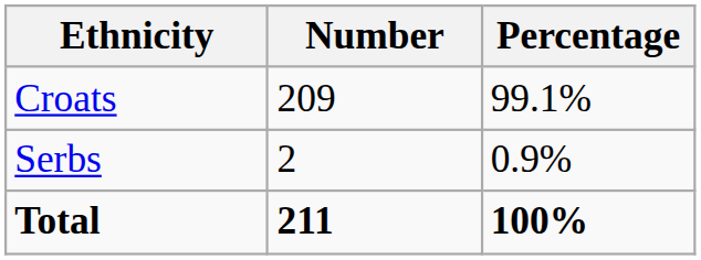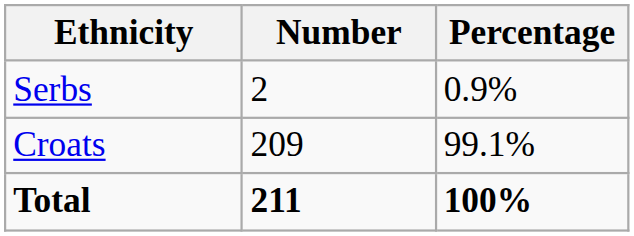rows swapped: Croats <-> Serbs
